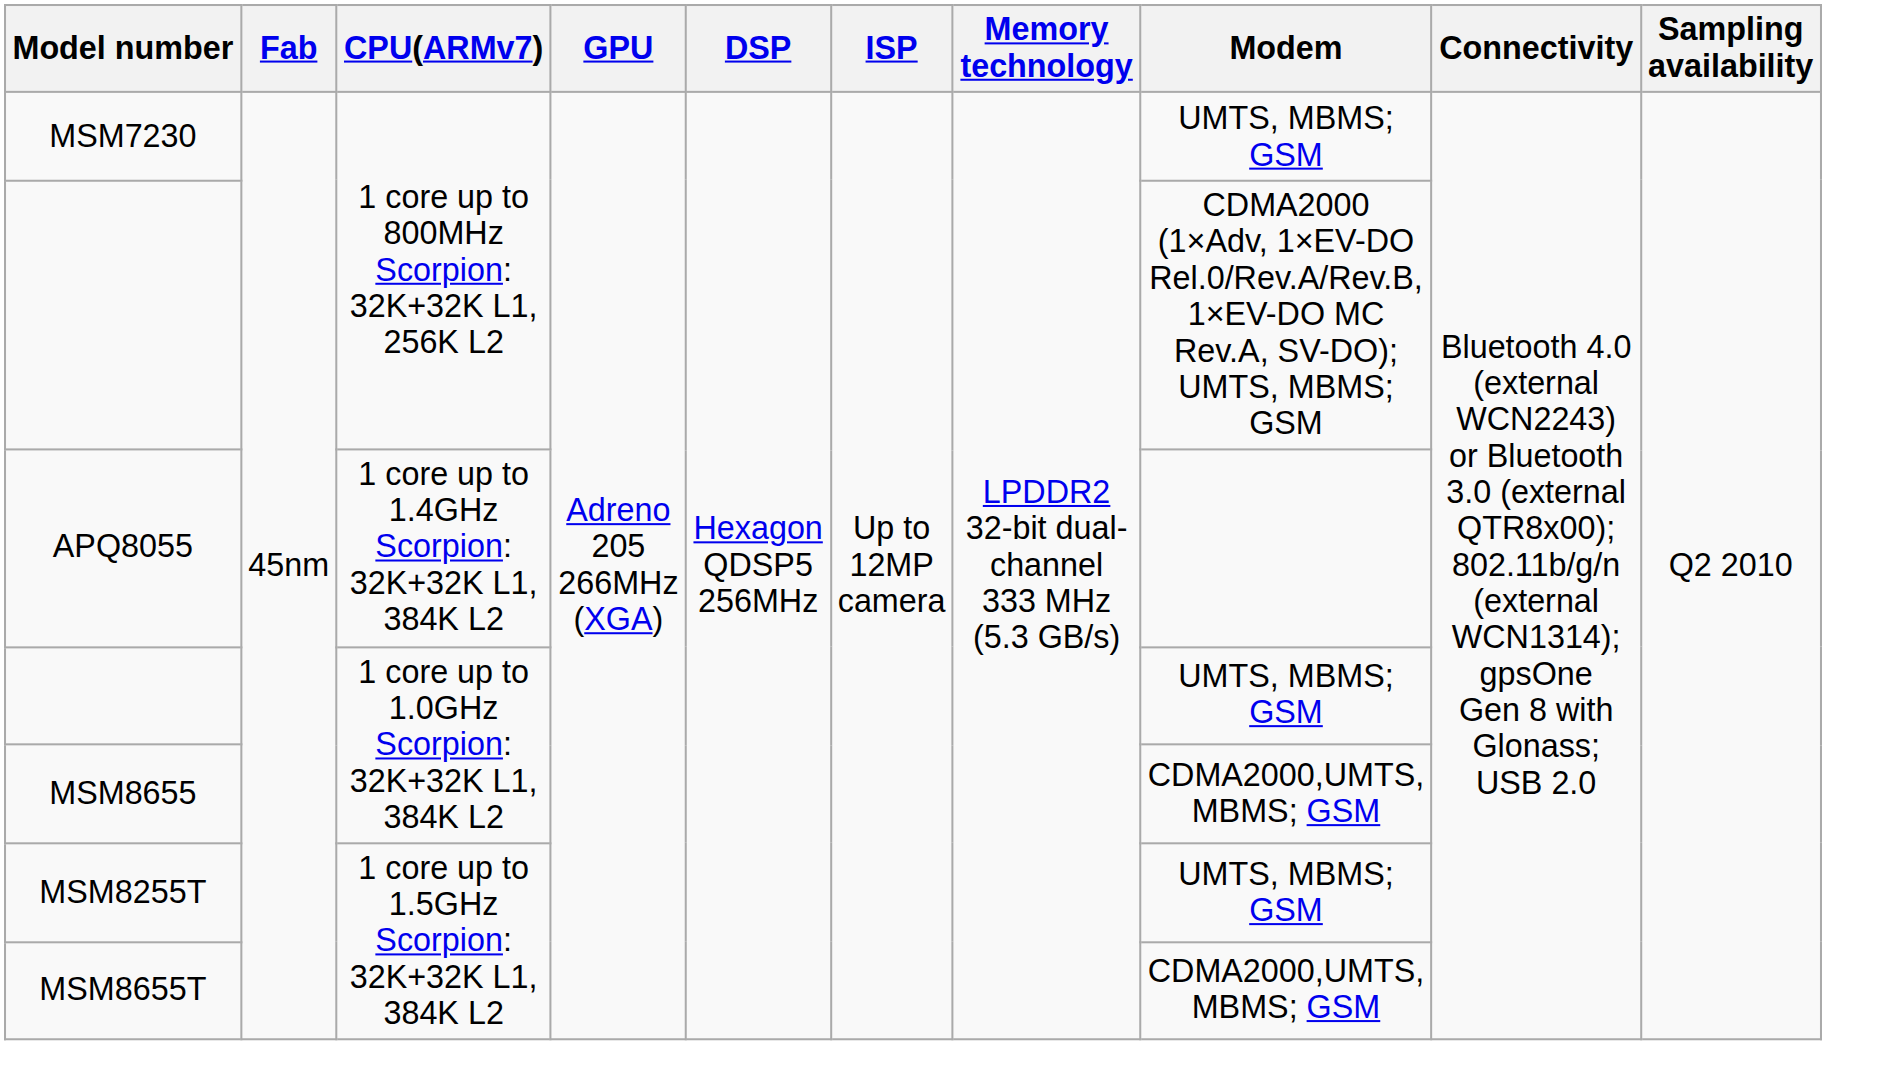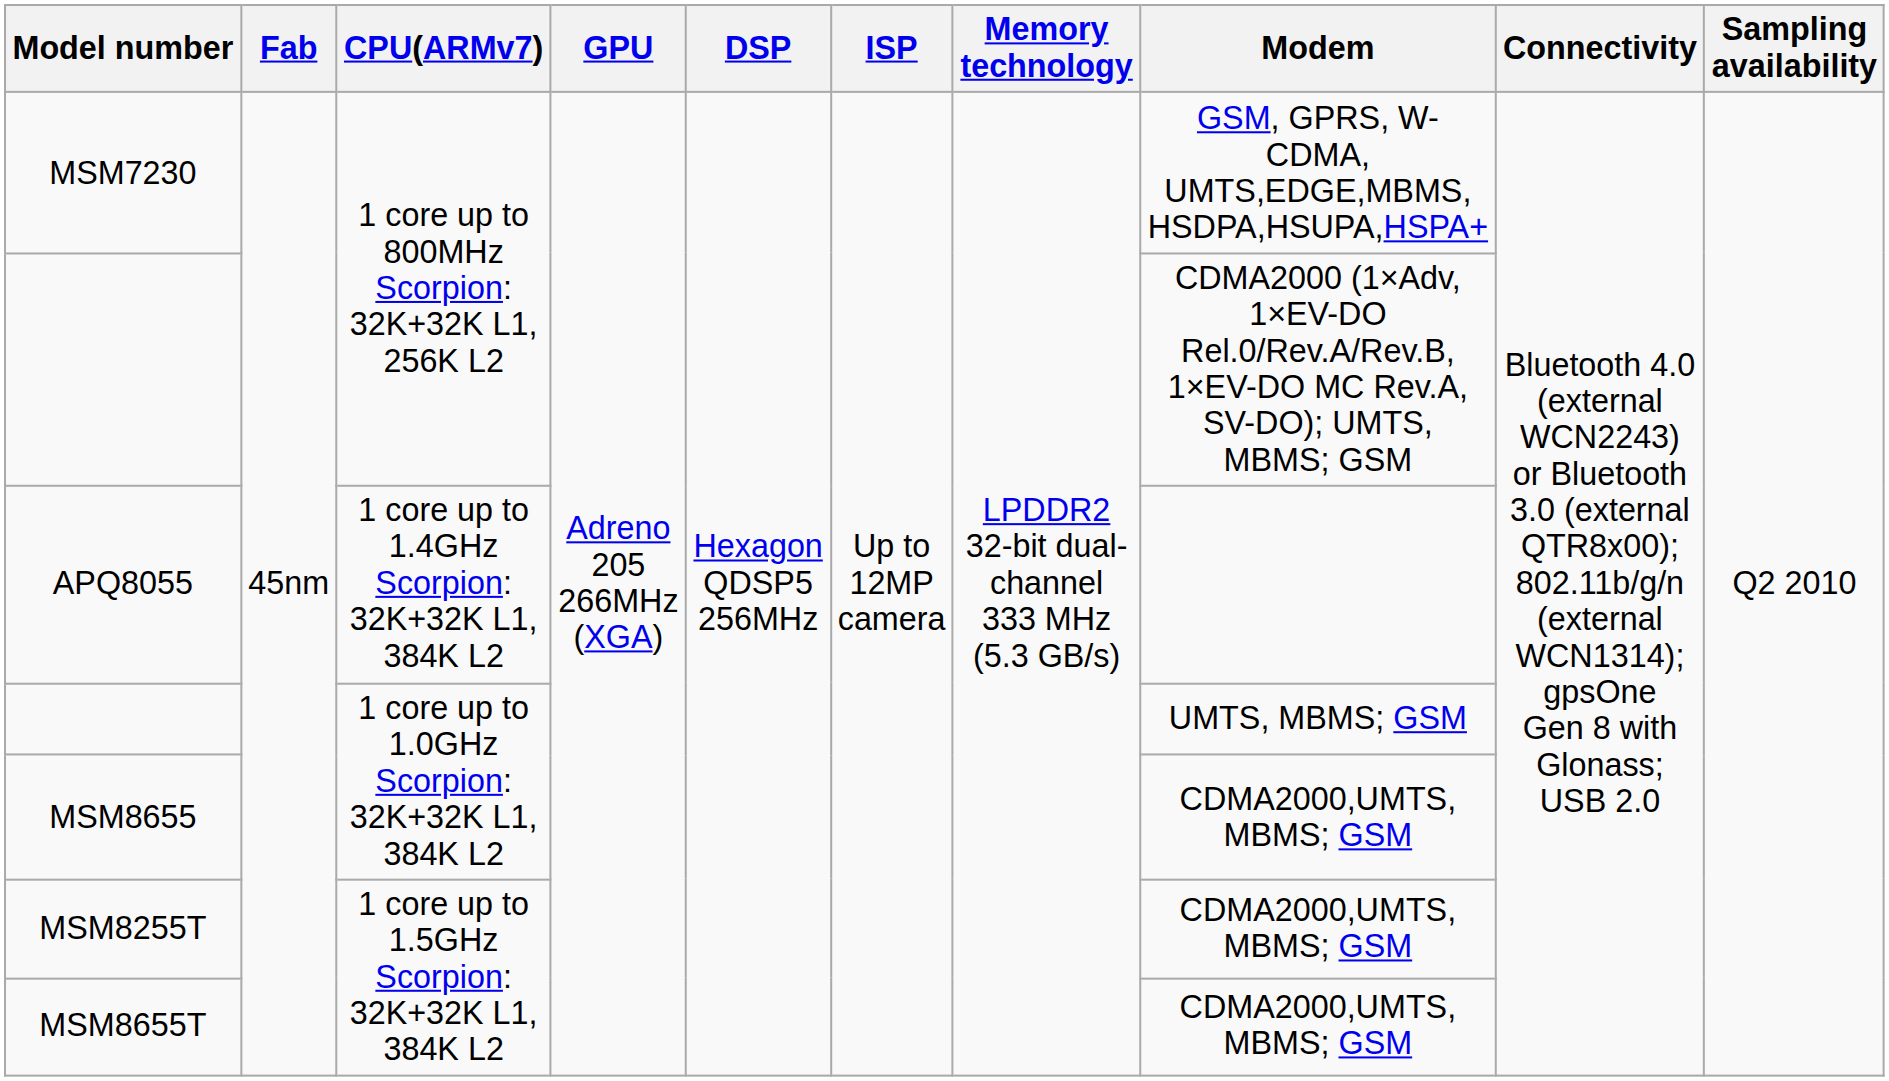MSM7230 | Modem: UMTS, MBMS; GSM -> GSM, GPRS, W-CDMA, UMTS,EDGE,MBMS, HSDPA,HSUPA,HSPA+
MSM8255T | Modem: UMTS, MBMS; GSM -> CDMA2000,UMTS, MBMS; GSM
